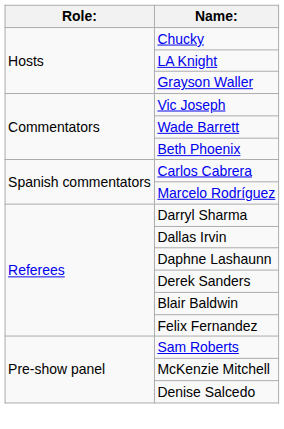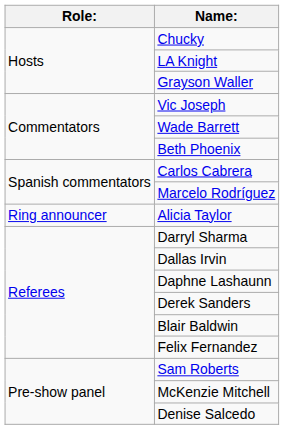+ row: Ring announcer | Alicia Taylor
